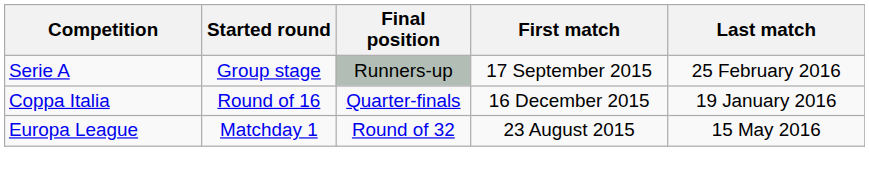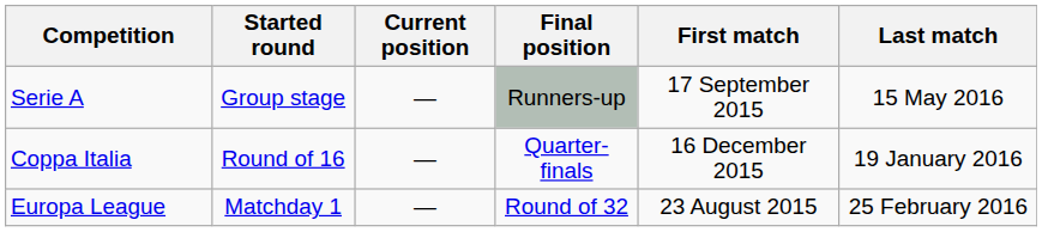+ column: Current position | — | — | —
Serie A | Last match: 25 February 2016 -> 15 May 2016
Europa League | Last match: 15 May 2016 -> 25 February 2016
